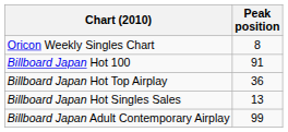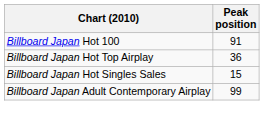- row: Oricon Weekly Singles Chart | 8
Billboard Japan Hot Singles Sales | Peak position: 13 -> 15
